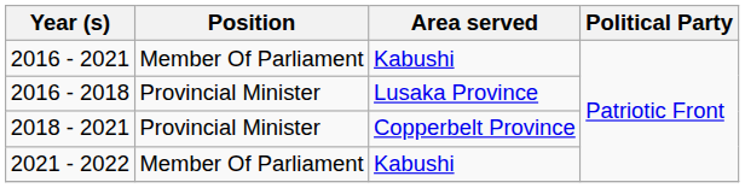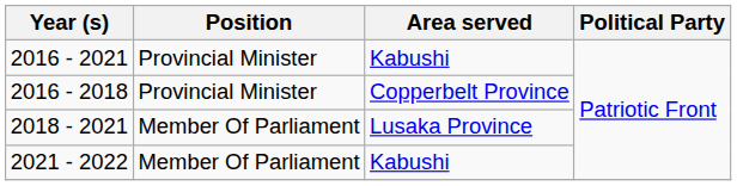2016 - 2021 | Position: Member Of Parliament -> Provincial Minister
2016 - 2018 | Area served: Lusaka Province -> Copperbelt Province
2018 - 2021 | Position: Provincial Minister -> Member Of Parliament
2018 - 2021 | Area served: Copperbelt Province -> Lusaka Province
